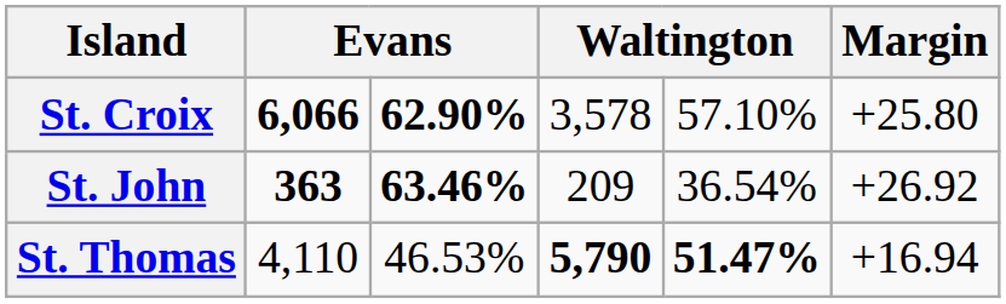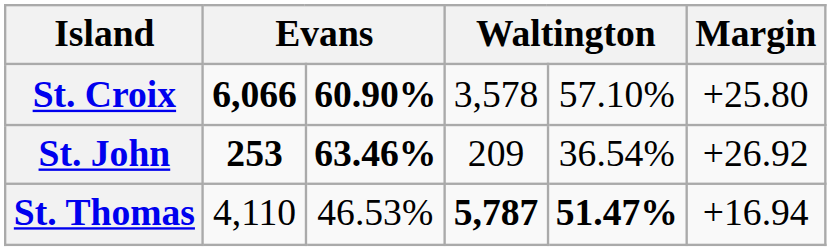St. Croix | column 3: 62.90% -> 60.90%
St. John | column 2: 363 -> 253
St. Thomas | column 4: 5,790 -> 5,787
